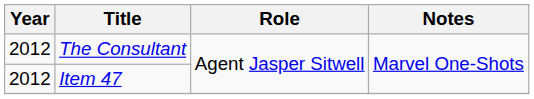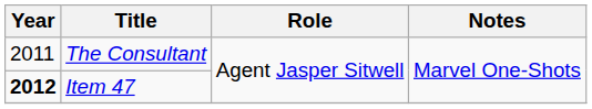The Consultant | Year: 2012 -> 2011
Item 47 | Year: normal -> bold
